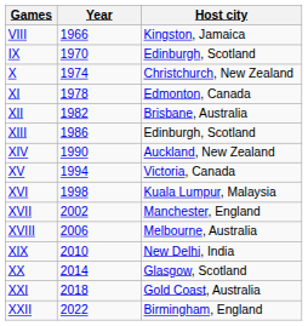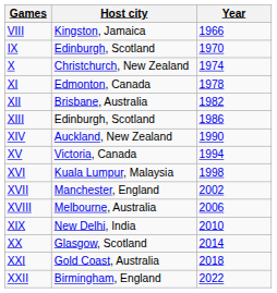columns swapped: Year <-> Host city
